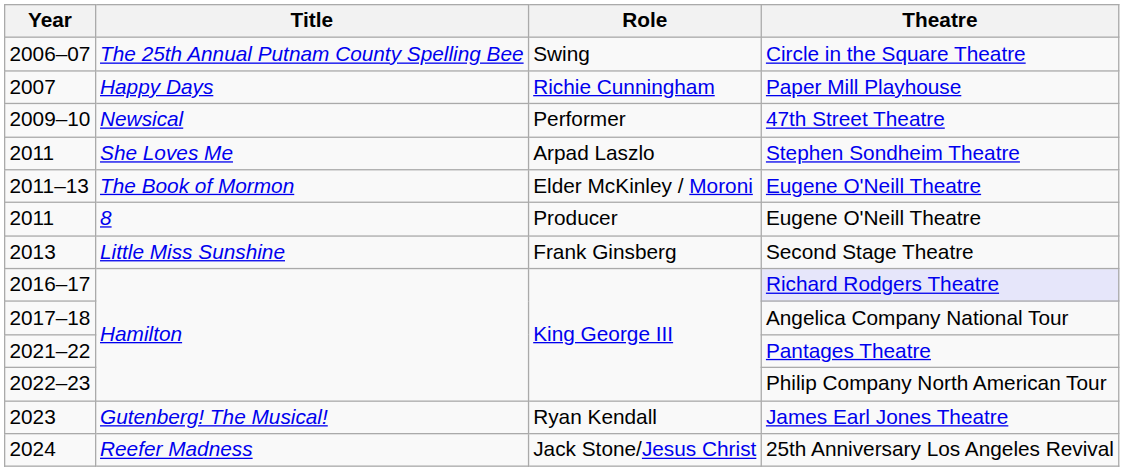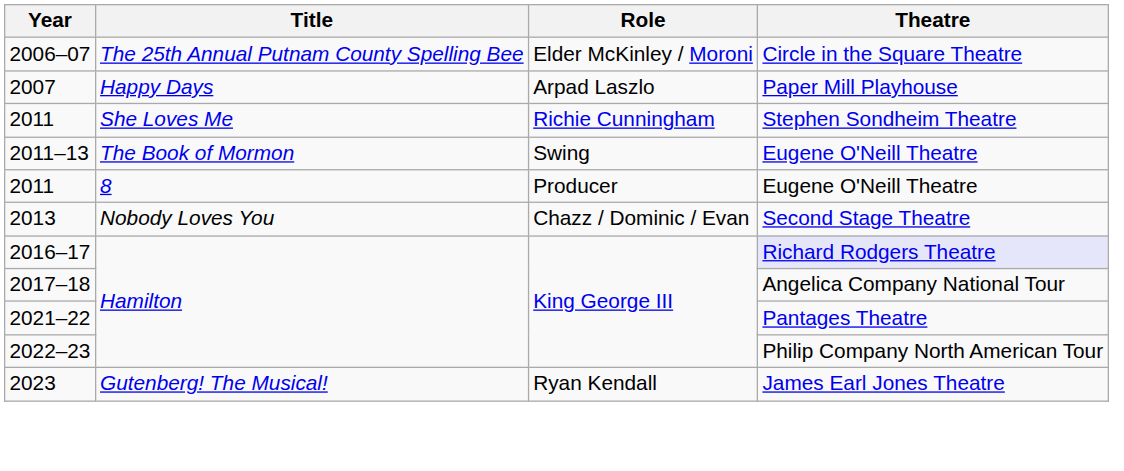2006–07 | Role: Swing -> Elder McKinley / Moroni
2007 | Role: Richie Cunningham -> Arpad Laszlo
- row: 2009–10 | Newsical | Performer | 47th Street Theatre
2011 / She Loves Me | Role: Arpad Laszlo -> Richie Cunningham
2011–13 | Role: Elder McKinley / Moroni -> Swing
+ row: 2013 | Nobody Loves You | Chazz / Dominic / Evan | Second Stage Theatre
- row: 2013 | Little Miss Sunshine | Frank Ginsberg | Second Stage Theatre
- row: 2024 | Reefer Madness | Jack Stone/Jesus Christ | 25th Anniversary Los Angeles Revival
